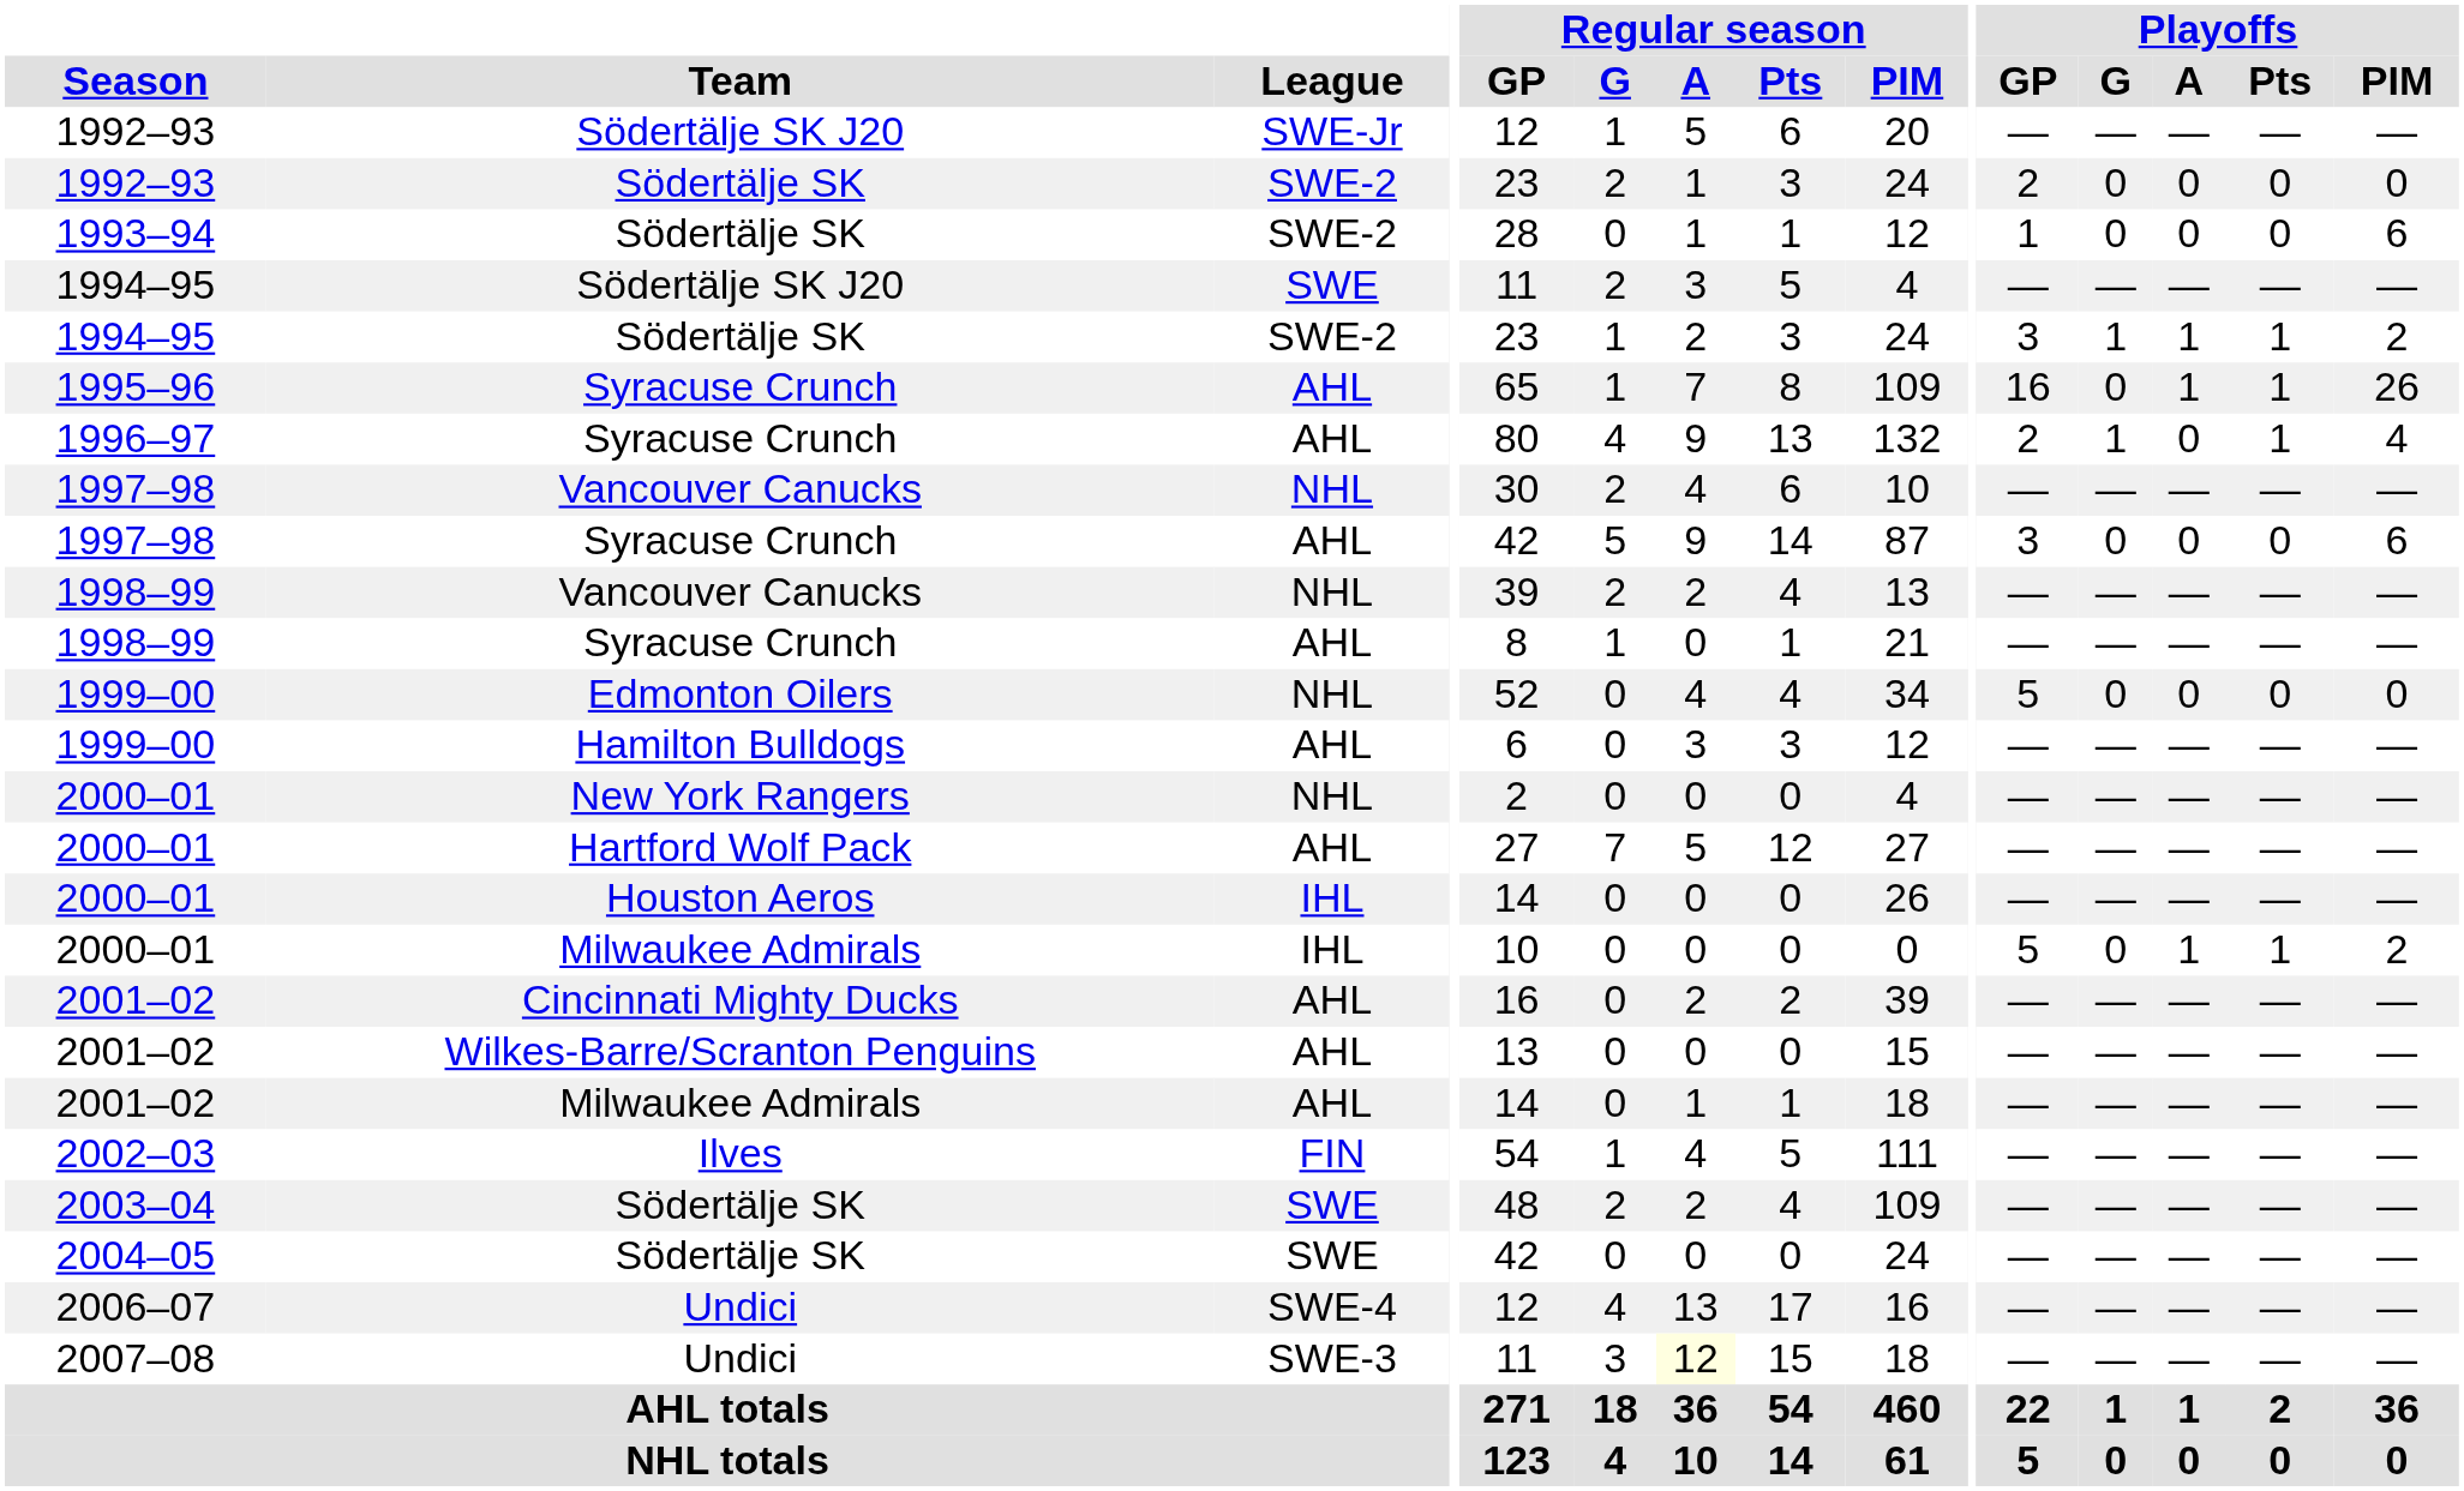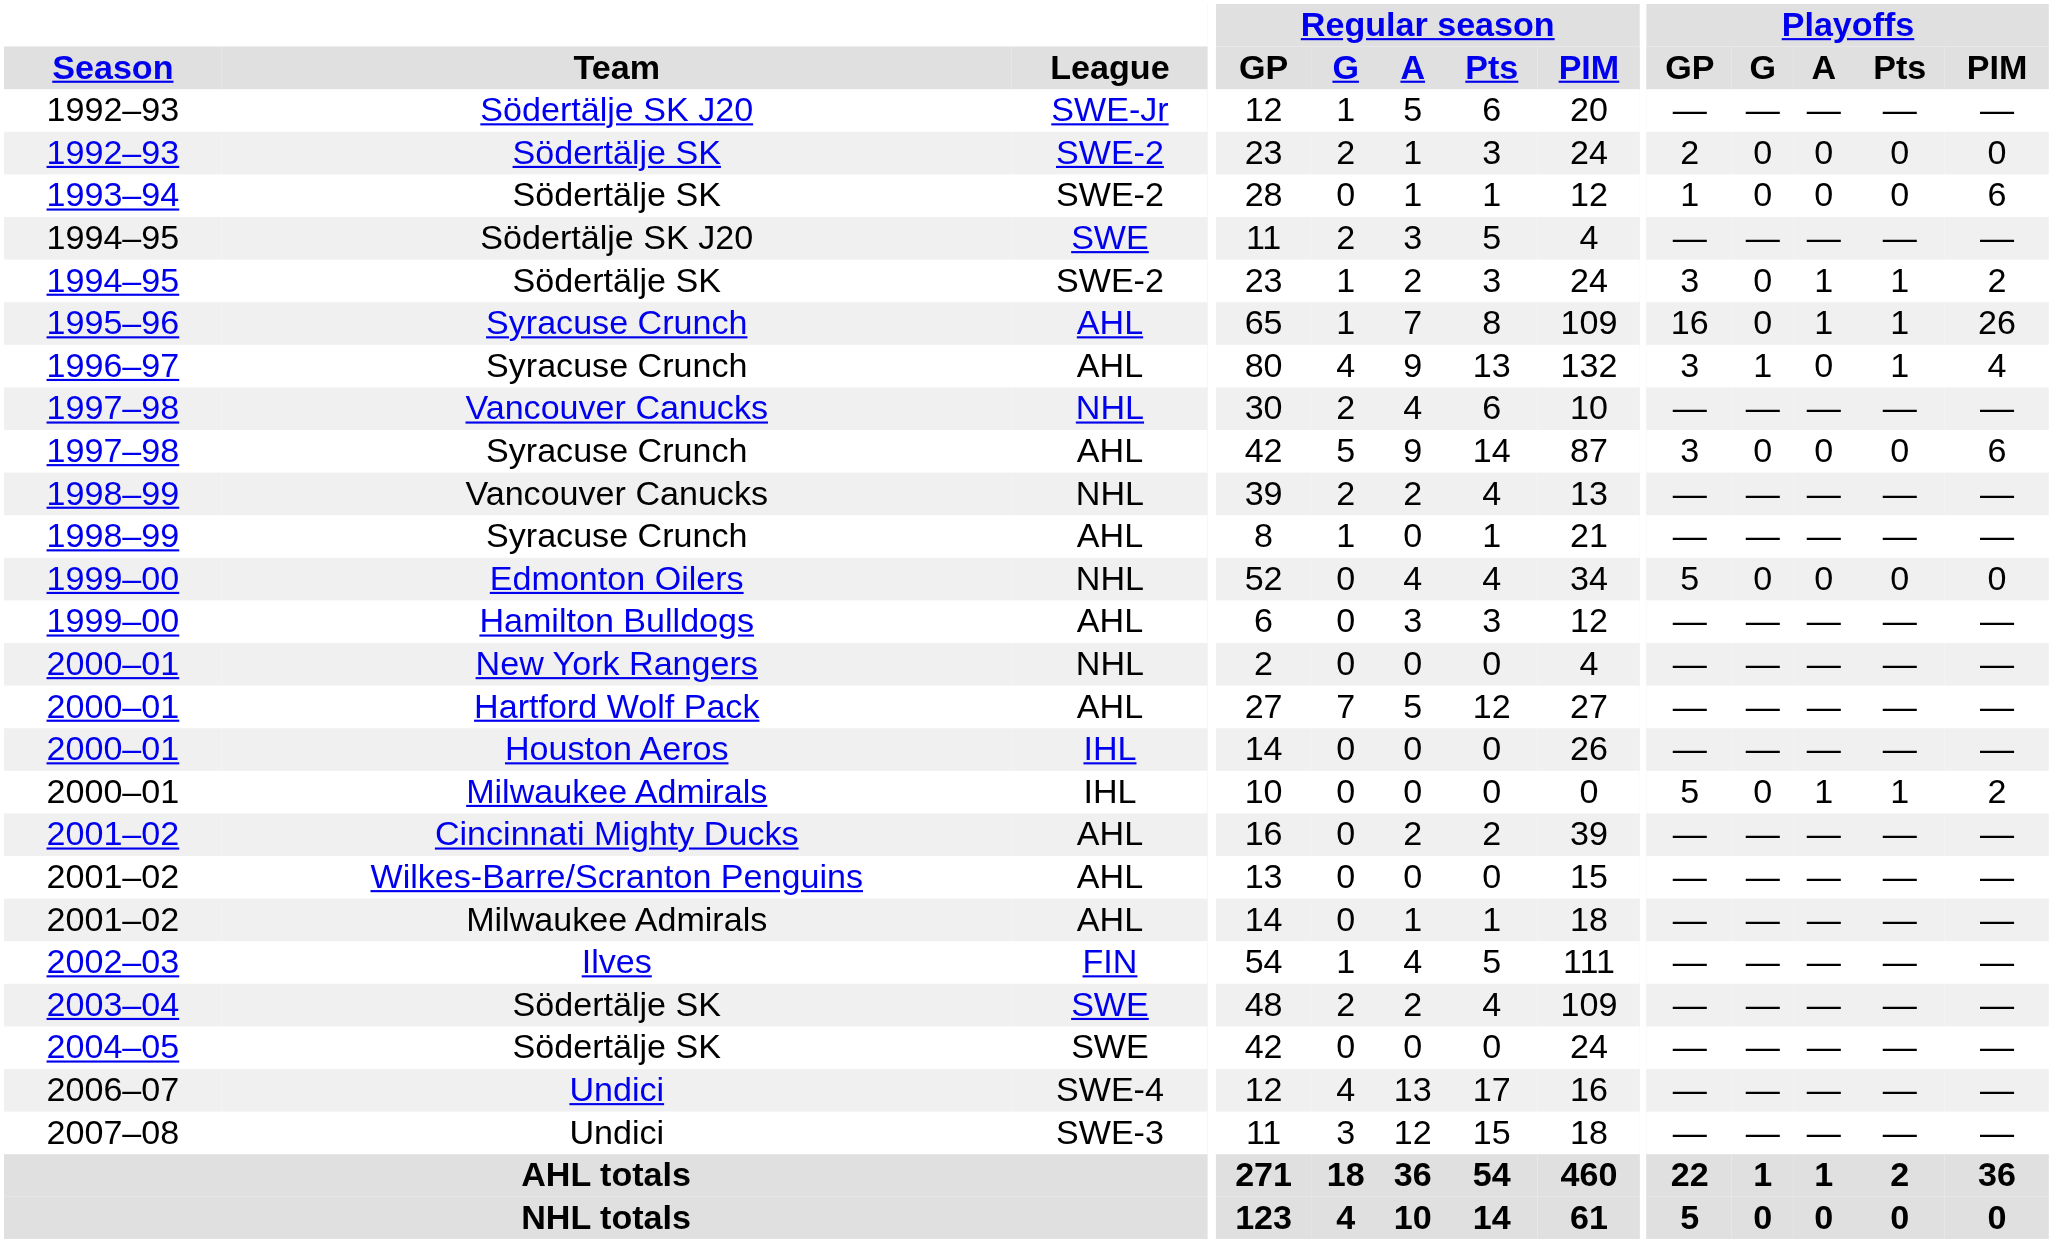1994–95 / Södertälje SK | Playoffs / G: 1 -> 0
1996–97 | Playoffs / GP: 2 -> 3
2007–08 | Regular season / A: lightyellow background -> no background
